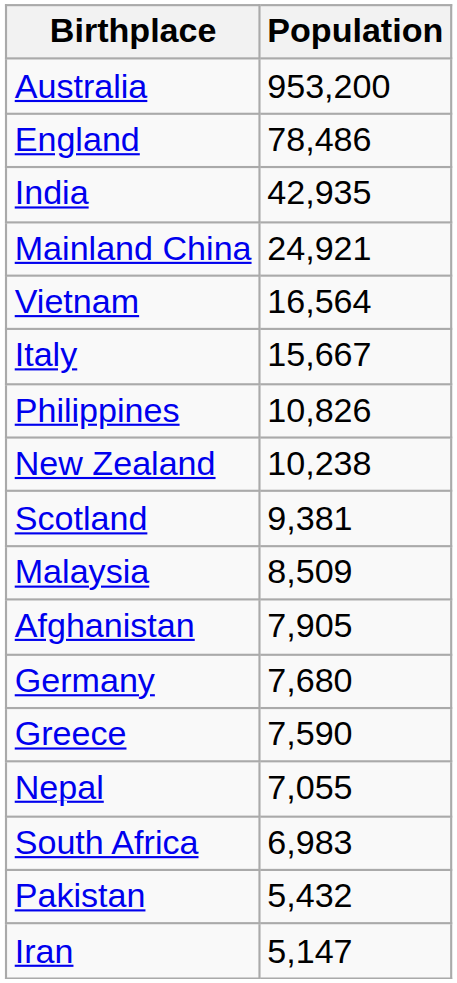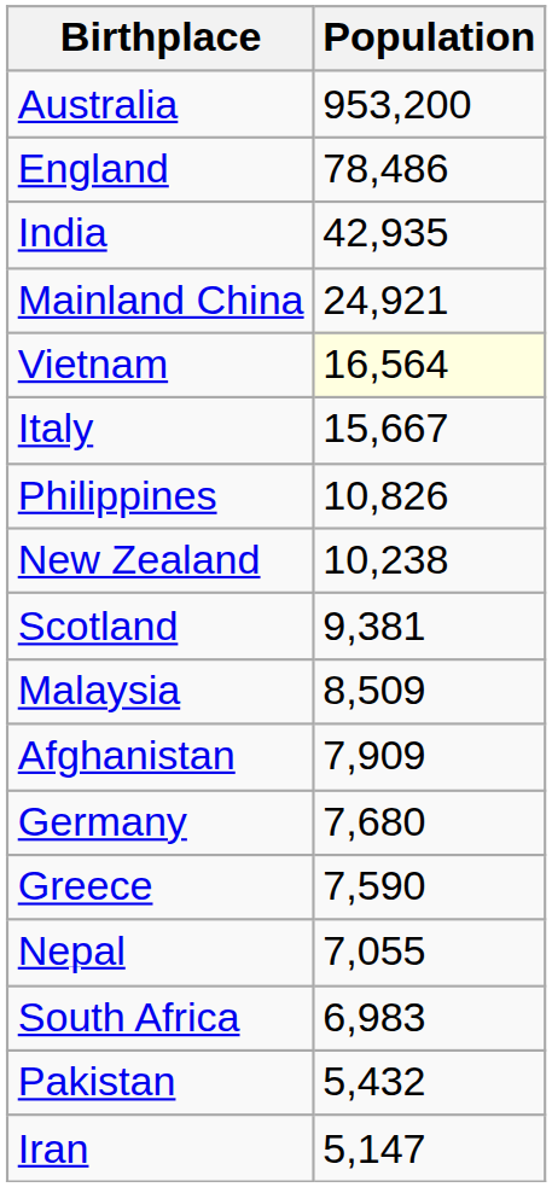Vietnam | Population: no background -> lightyellow background
Afghanistan | Population: 7,905 -> 7,909
